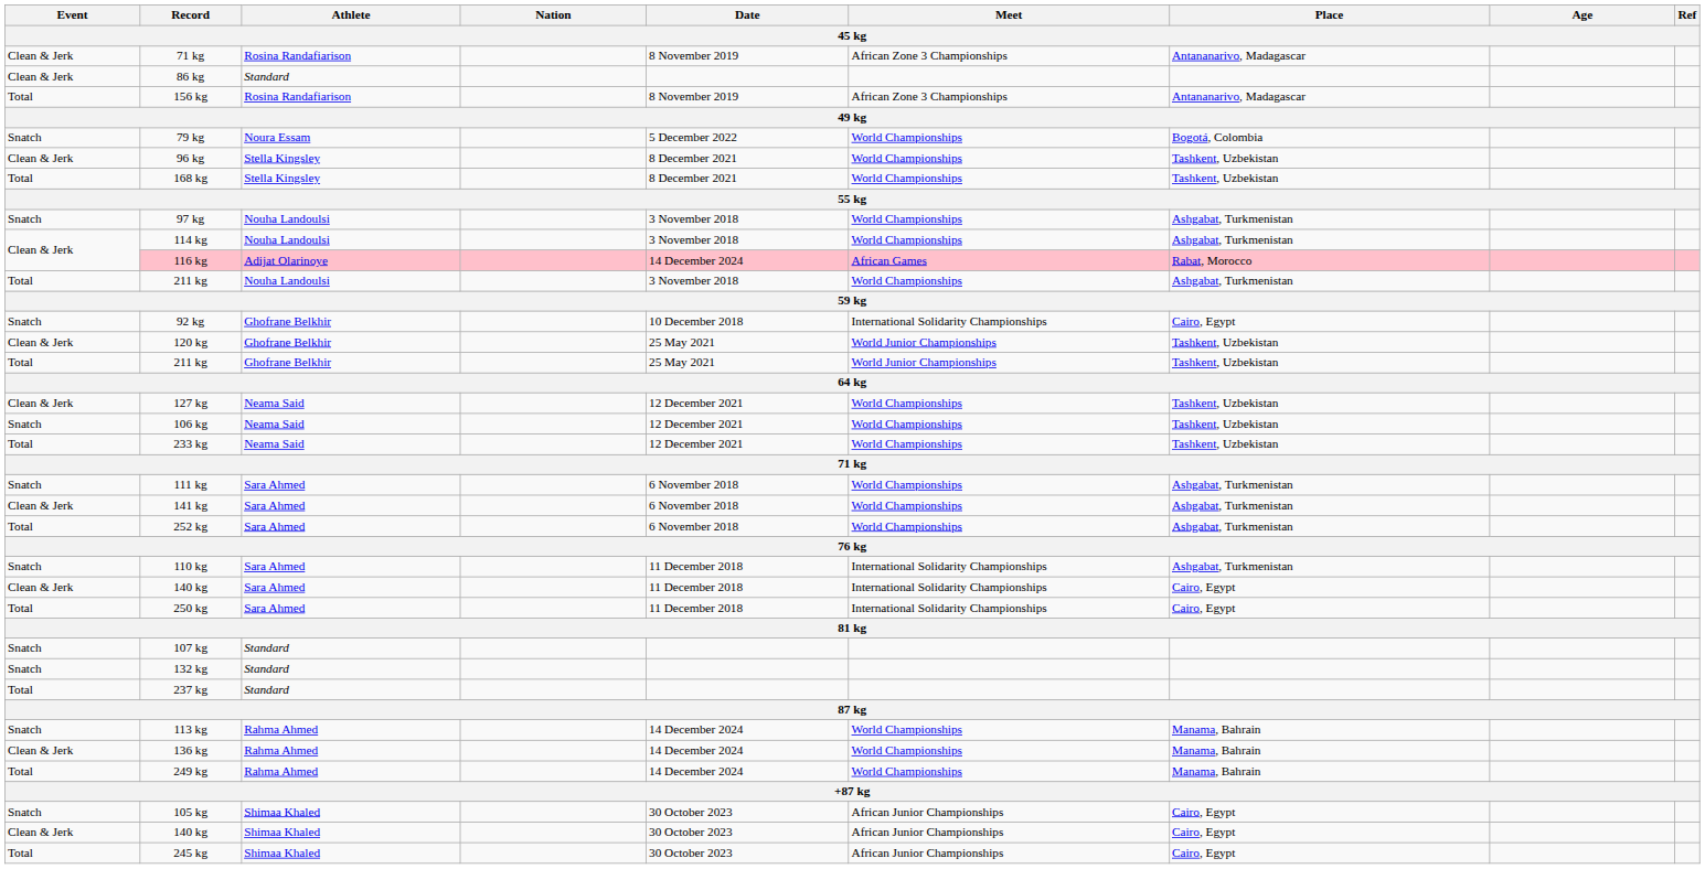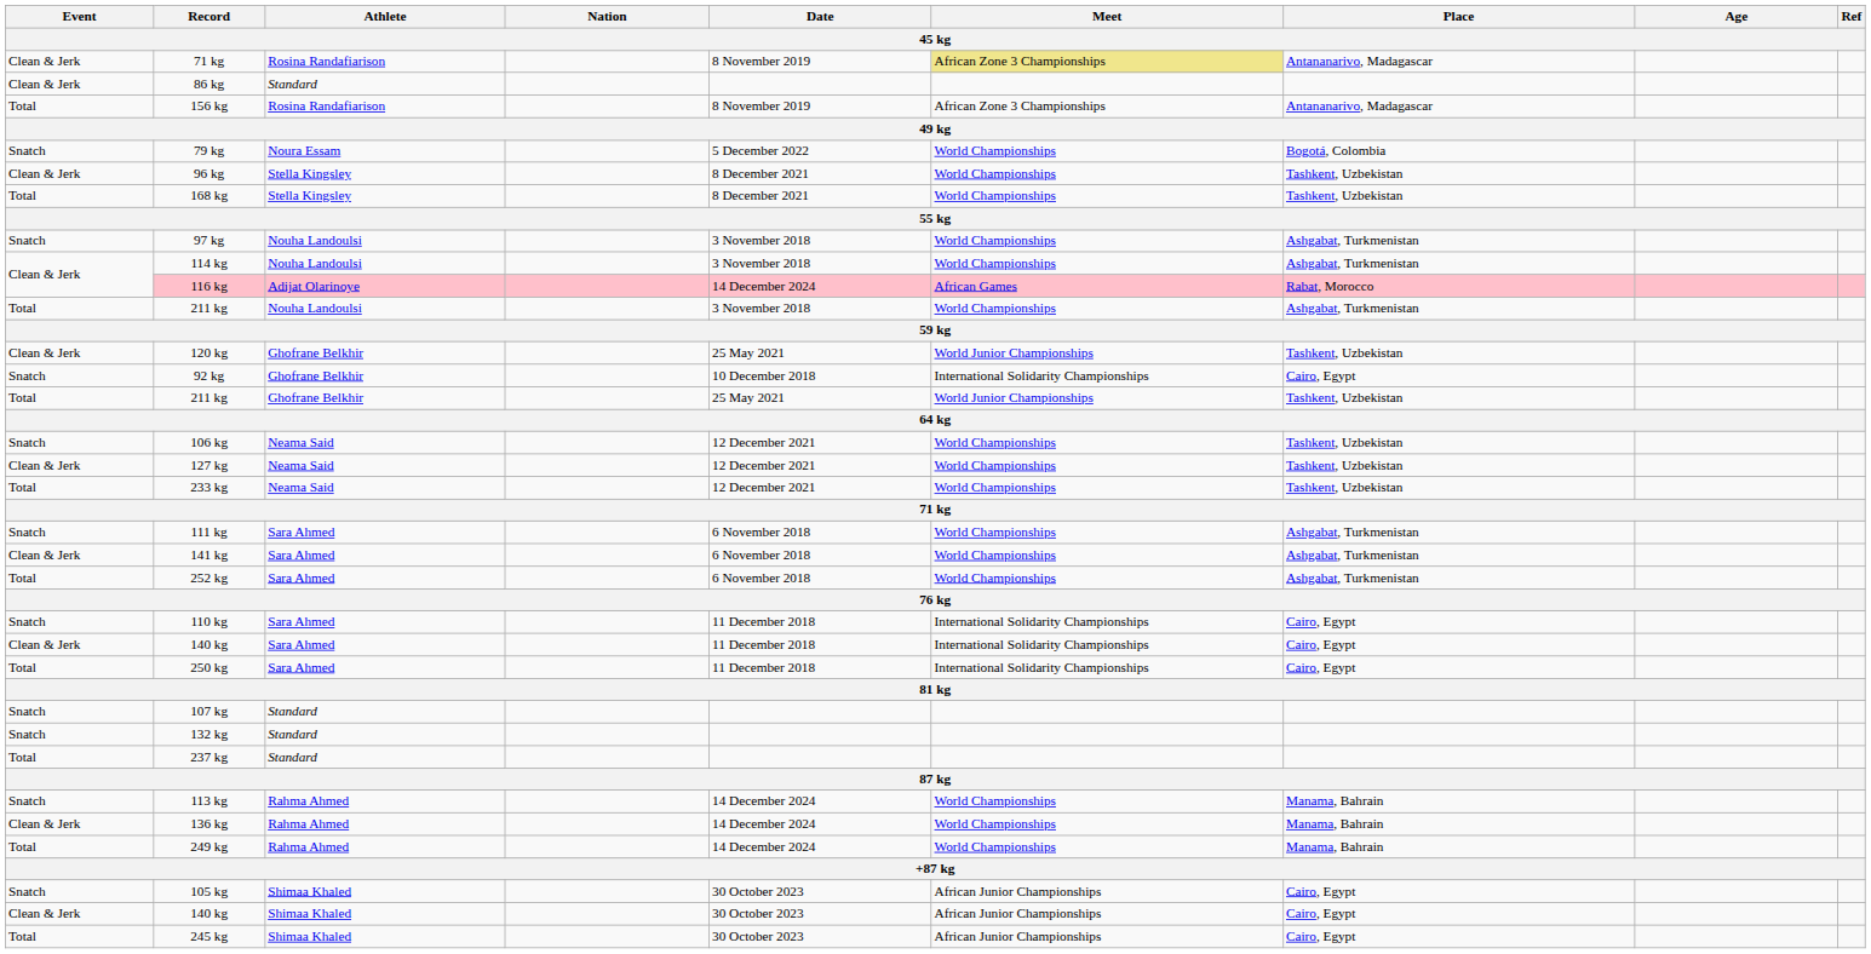71 kg / Rosina Randafiarison | Meet: no background -> khaki background
rows swapped: 92 kg <-> 120 kg
rows swapped: 106 kg <-> 127 kg
110 kg | Place: Ashgabat, Turkmenistan -> Cairo, Egypt
